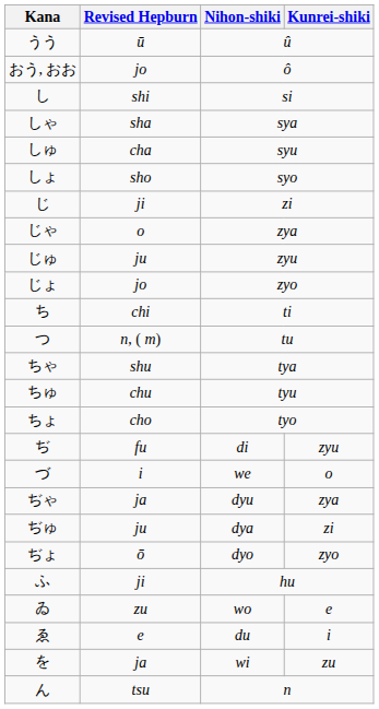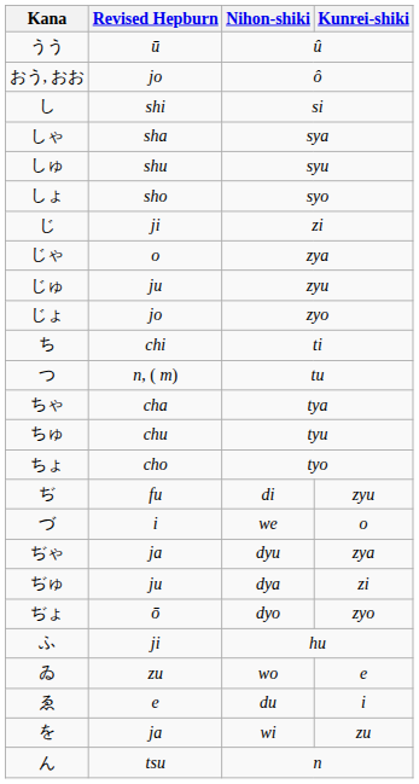しゅ | Revised Hepburn: cha -> shu
ちゃ | Revised Hepburn: shu -> cha
